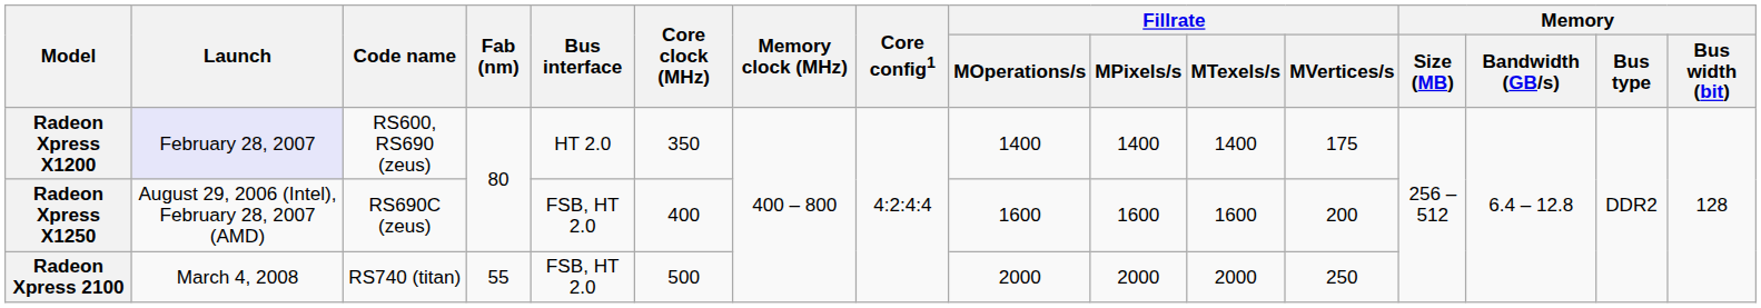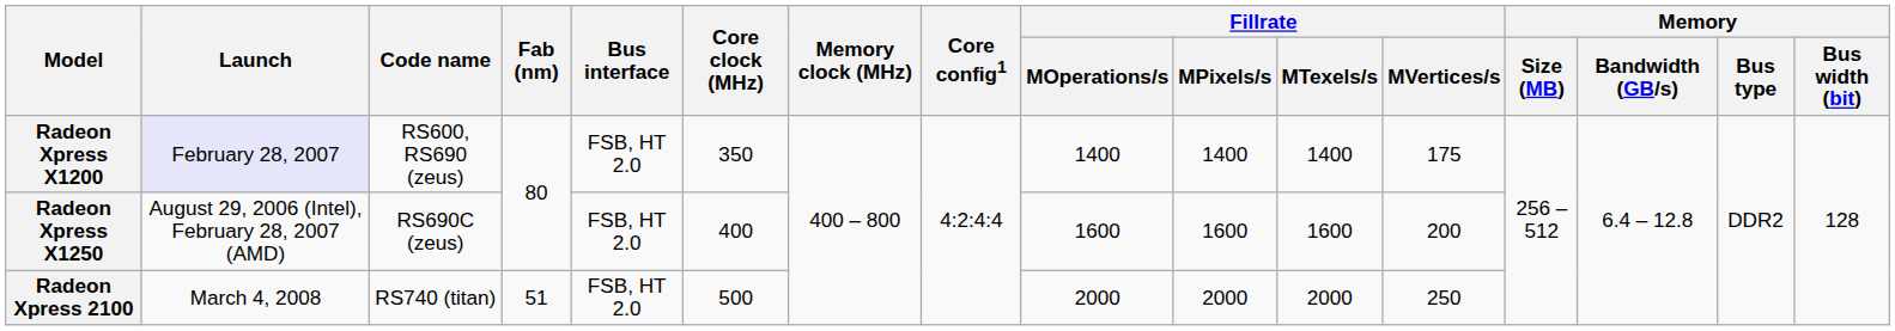Radeon Xpress X1200 | Bus interface: HT 2.0 -> FSB, HT 2.0
Radeon Xpress 2100 | Fab (nm): 55 -> 51
